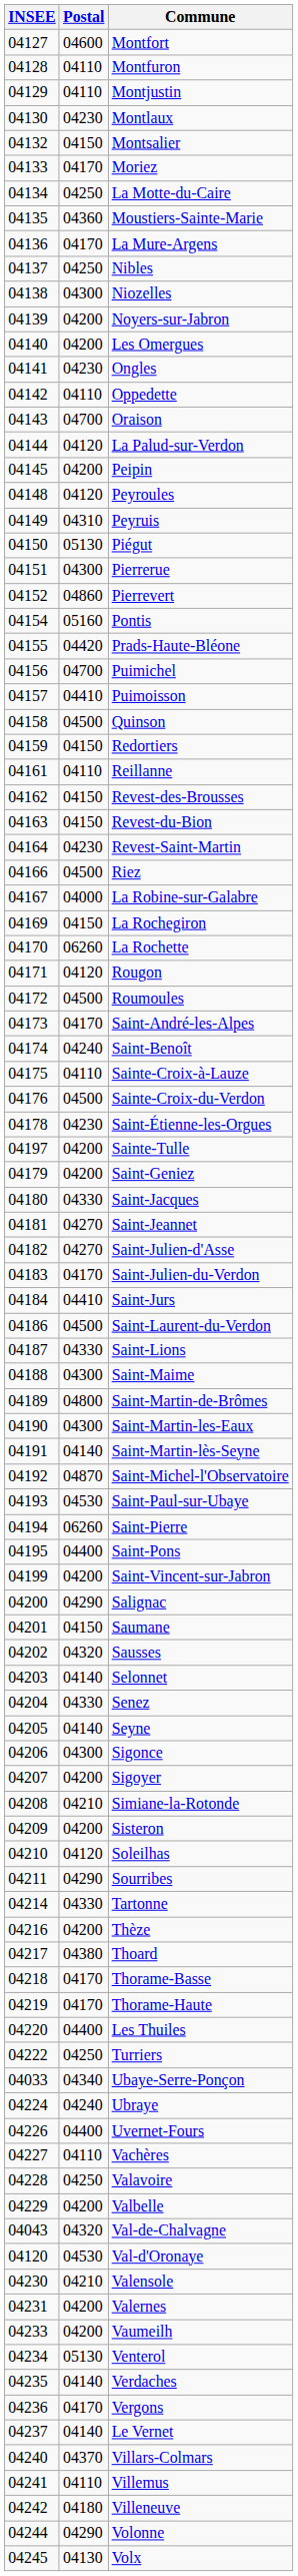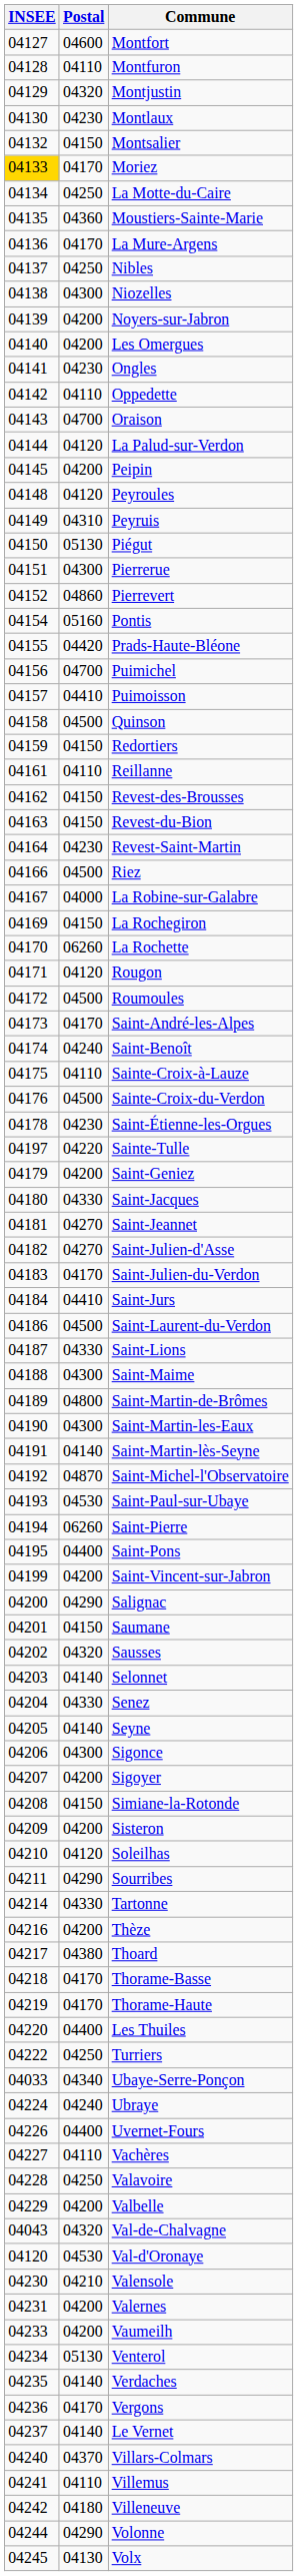Montjustin | Postal: 04110 -> 04320
Moriez | INSEE: no background -> gold background
Sainte-Tulle | Postal: 04200 -> 04220
Simiane-la-Rotonde | Postal: 04210 -> 04150
